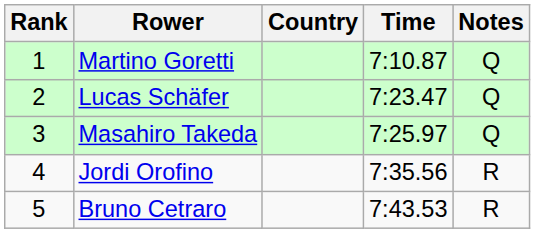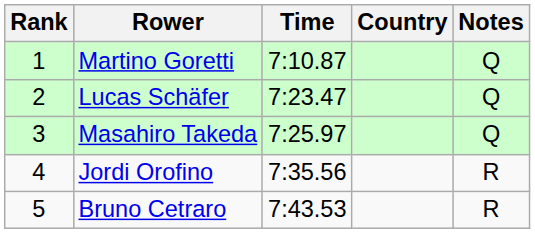columns swapped: Country <-> Time
